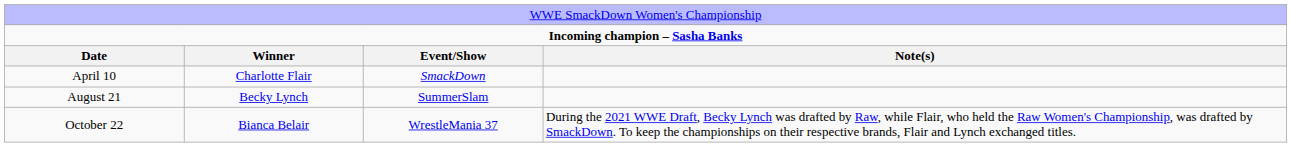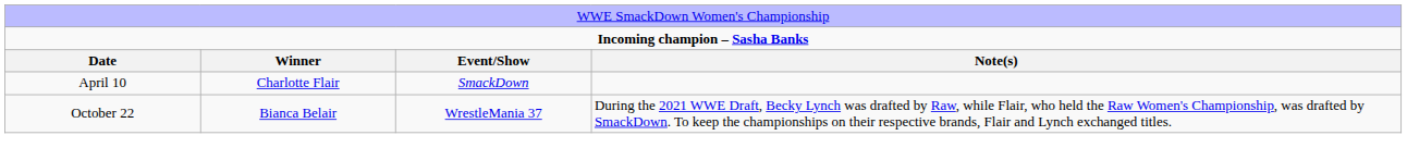- row: August 21 | Becky Lynch | SummerSlam
